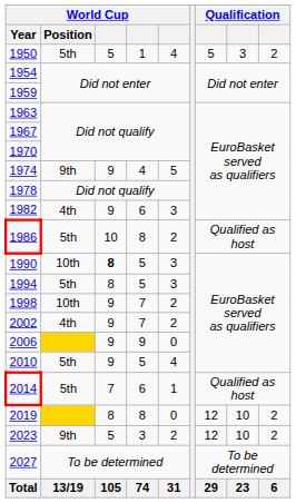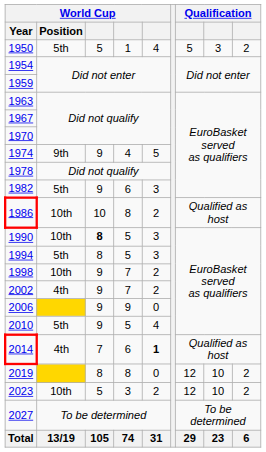1982 | World Cup / Position: 4th -> 5th
1986 | World Cup / Position: 5th -> 10th
2014 | World Cup / Position: 5th -> 4th
2014 | column 5: normal -> bold
2023 | World Cup / Position: 9th -> 10th
